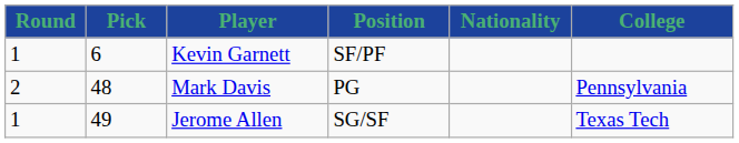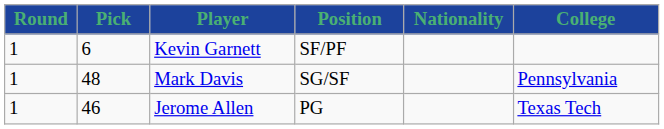Mark Davis | Round: 2 -> 1
Mark Davis | Position: PG -> SG/SF
Jerome Allen | Pick: 49 -> 46
Jerome Allen | Position: SG/SF -> PG
